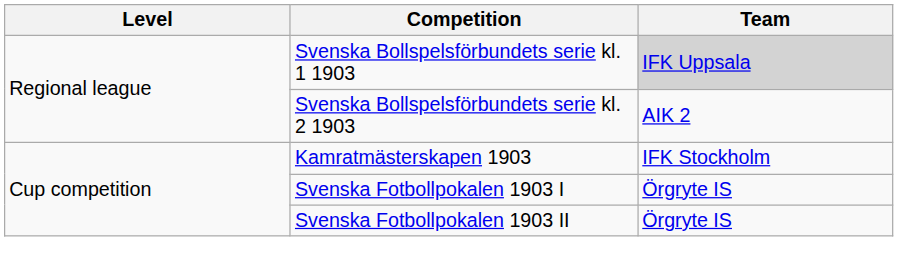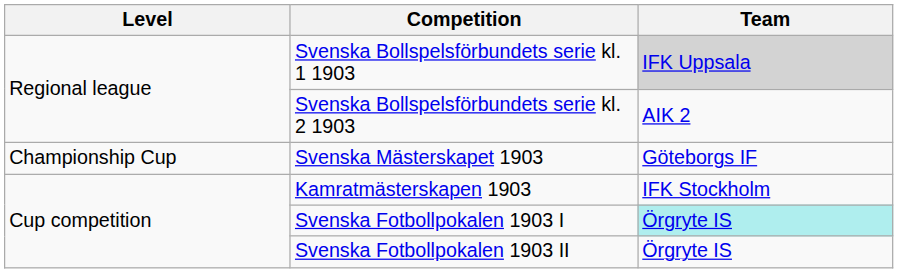+ row: Championship Cup | Svenska Mästerskapet 1903 | Göteborgs IF
Svenska Fotbollpokalen 1903 I | Team: no background -> paleturquoise background
